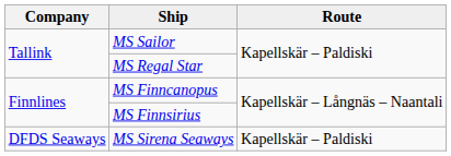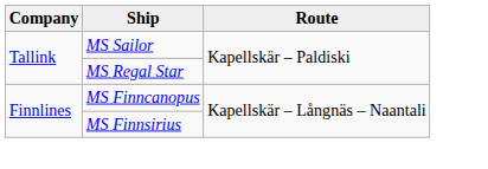- row: DFDS Seaways | MS Sirena Seaways | Kapellskär – Paldiski
